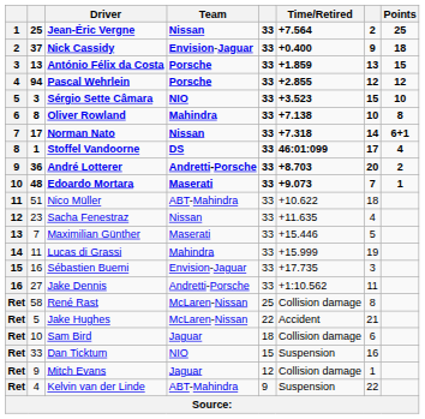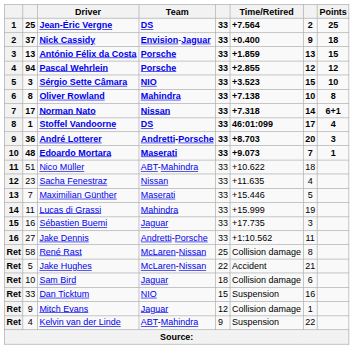Jean-Éric Vergne | Team: Nissan -> DS
André Lotterer | Points: 2 -> 3
Sébastien Buemi | Team: Envision-Jaguar -> Jaguar
